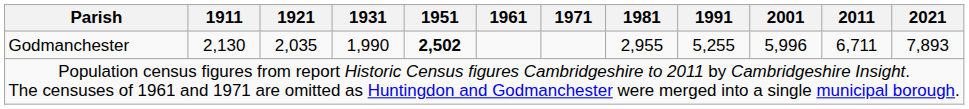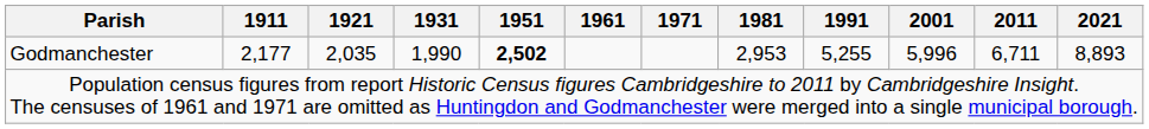Godmanchester | 1911: 2,130 -> 2,177
Godmanchester | 1981: 2,955 -> 2,953
Godmanchester | 2021: 7,893 -> 8,893
